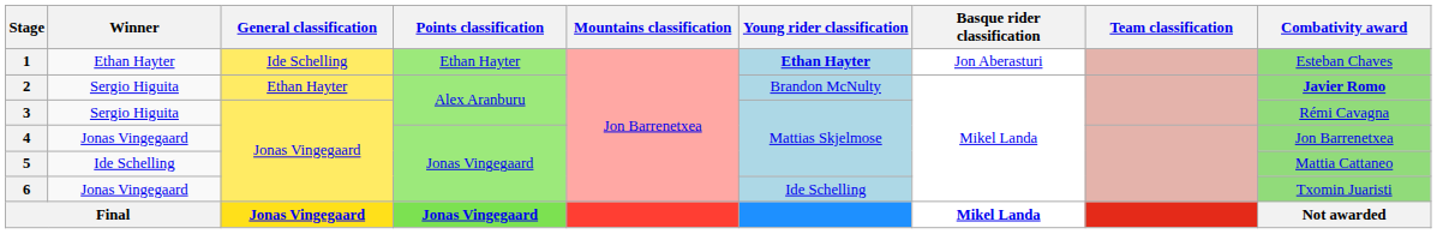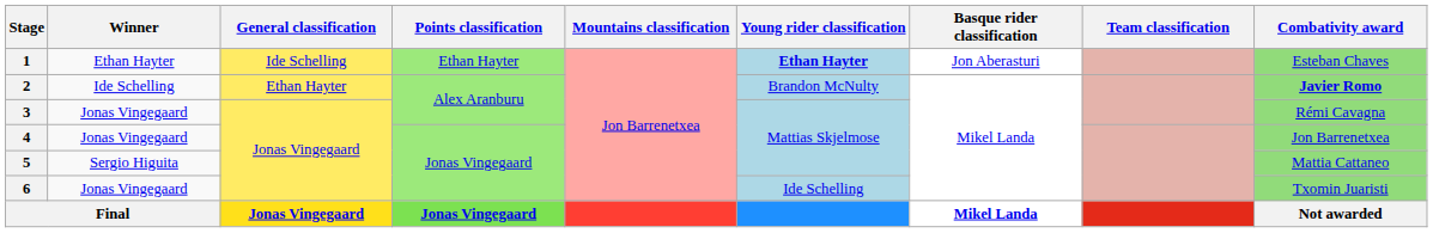2 | Winner: Sergio Higuita -> Ide Schelling
3 | Winner: Sergio Higuita -> Jonas Vingegaard
5 | Winner: Ide Schelling -> Sergio Higuita
